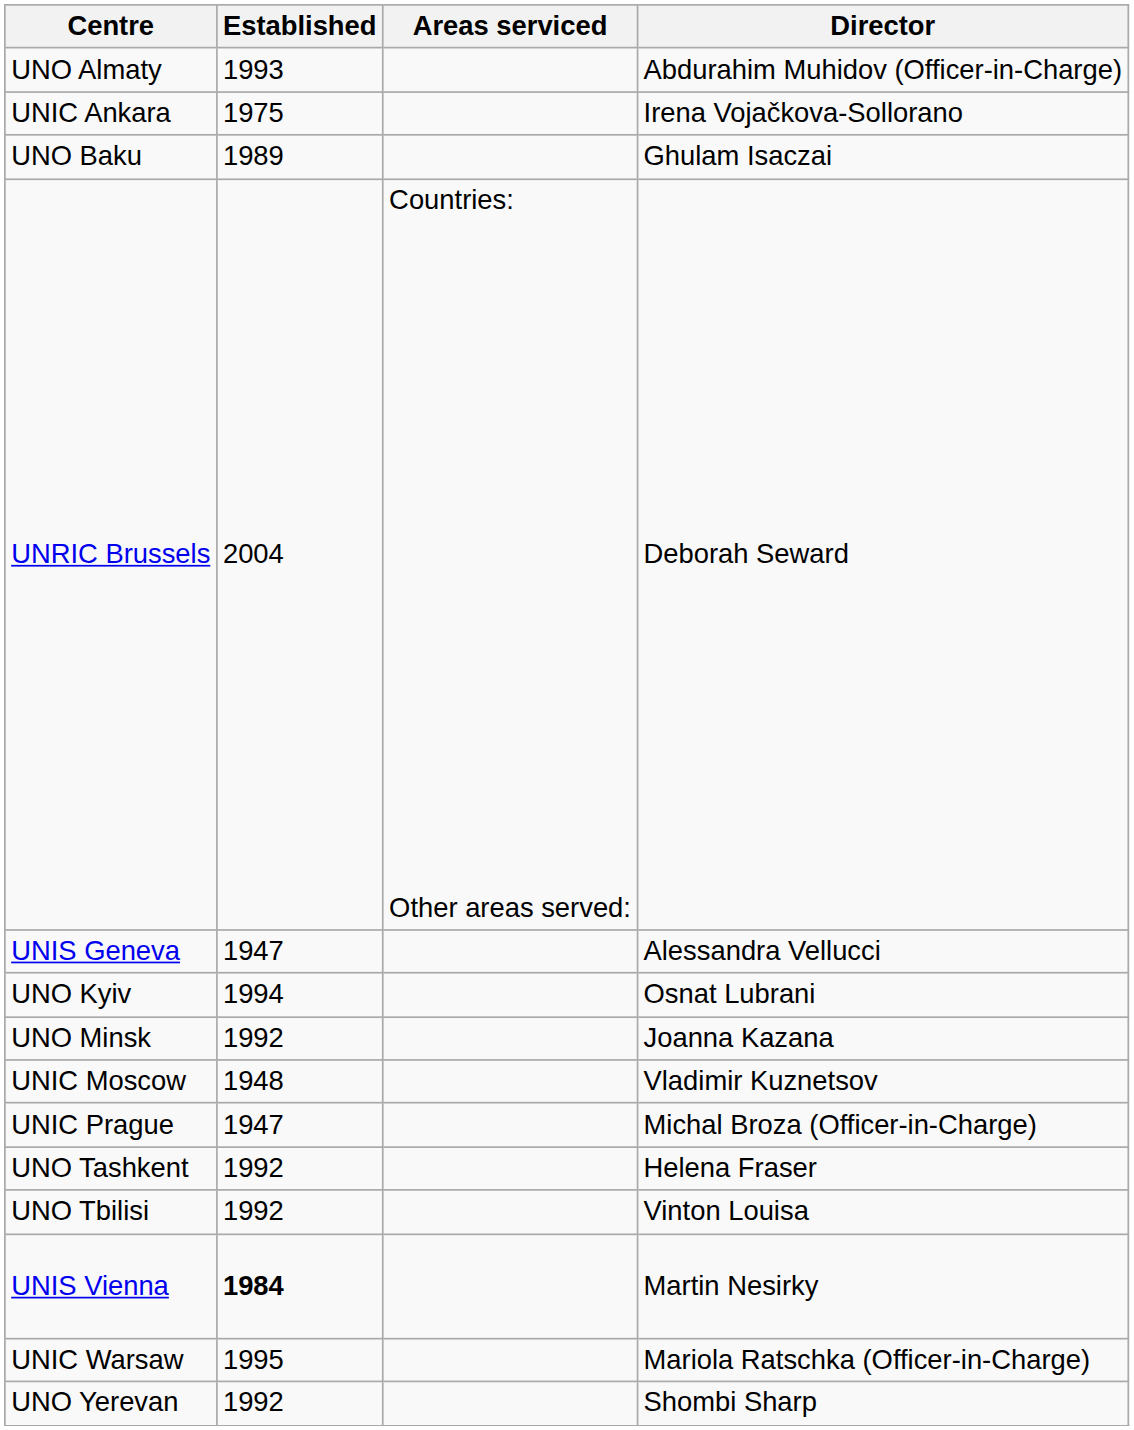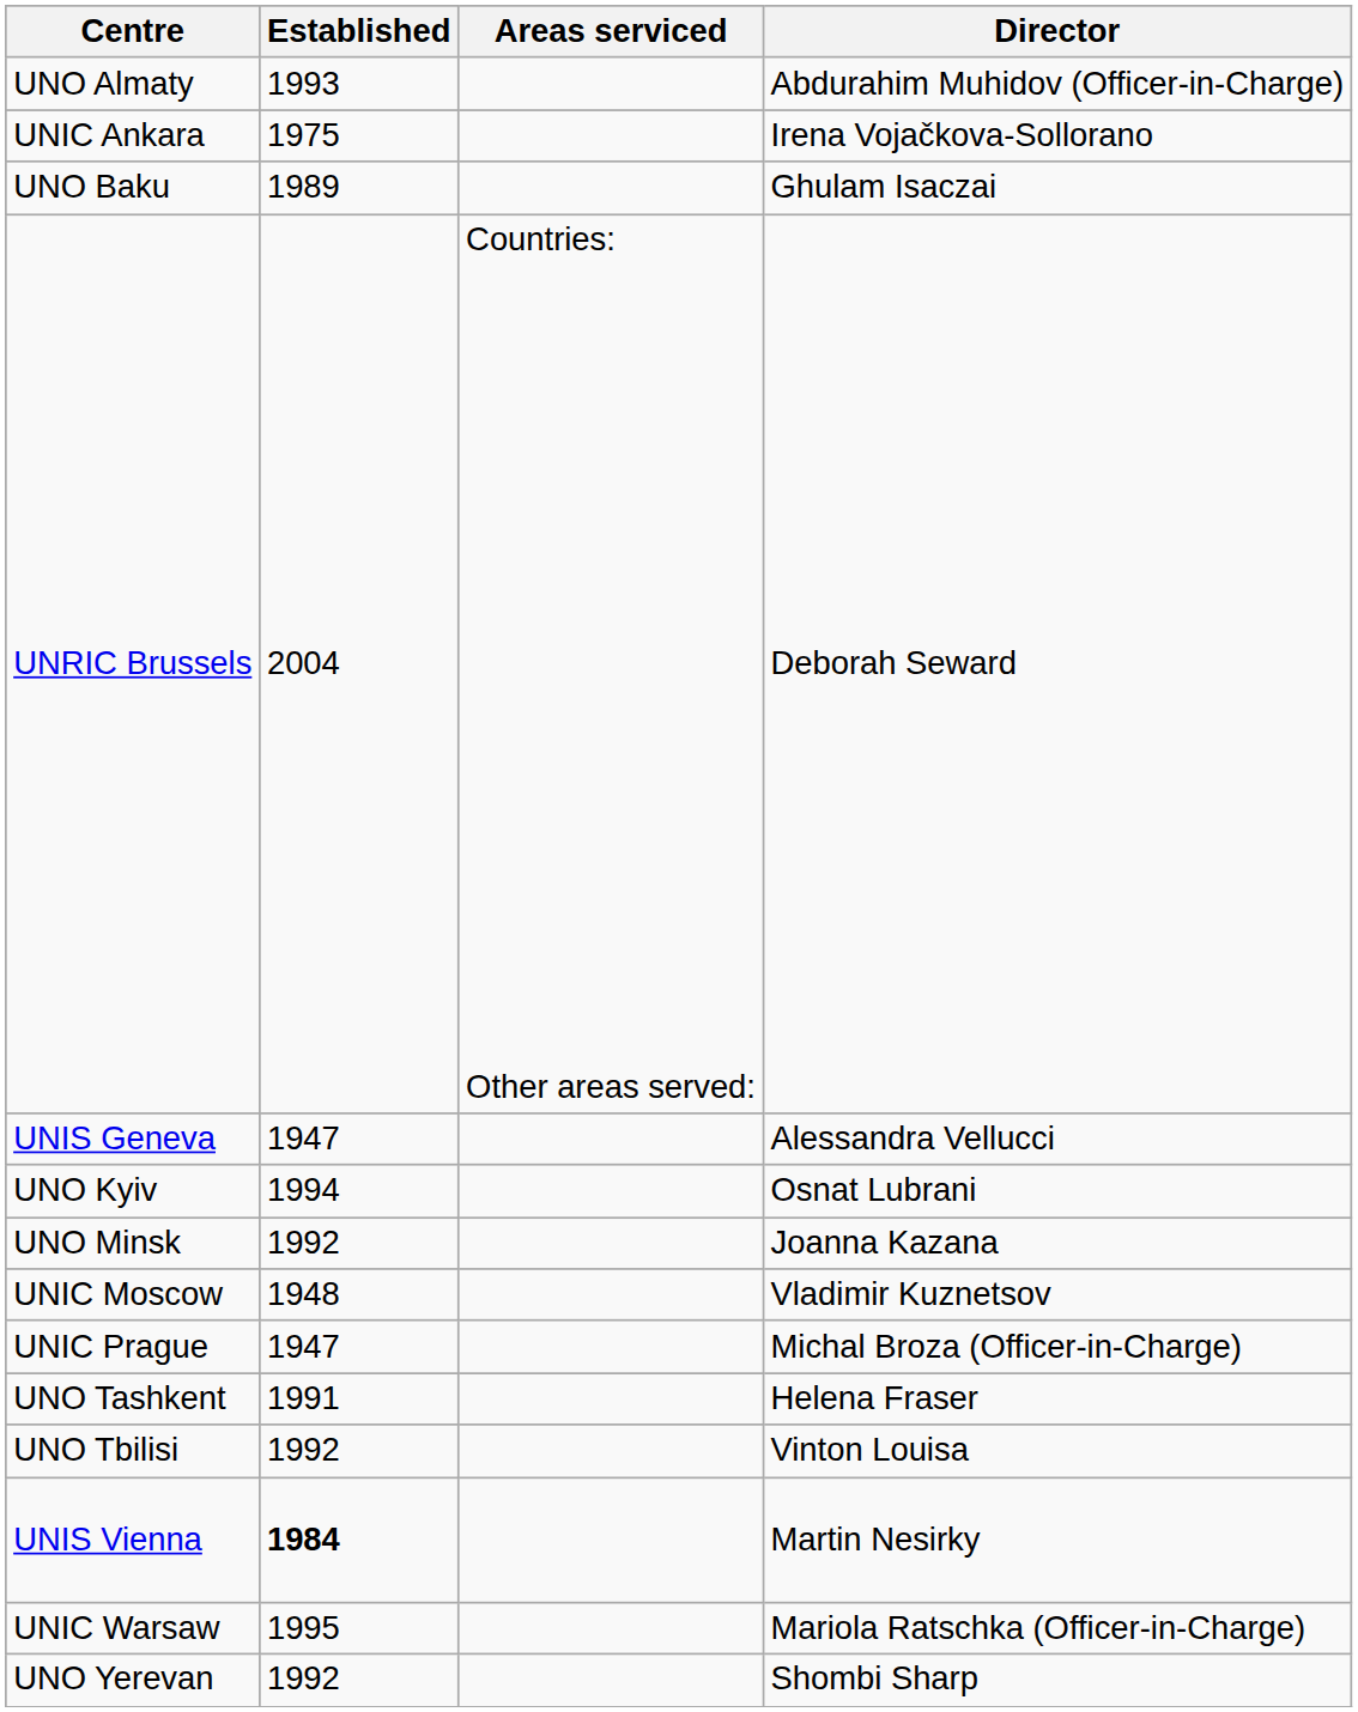UNO Tashkent | Established: 1992 -> 1991
